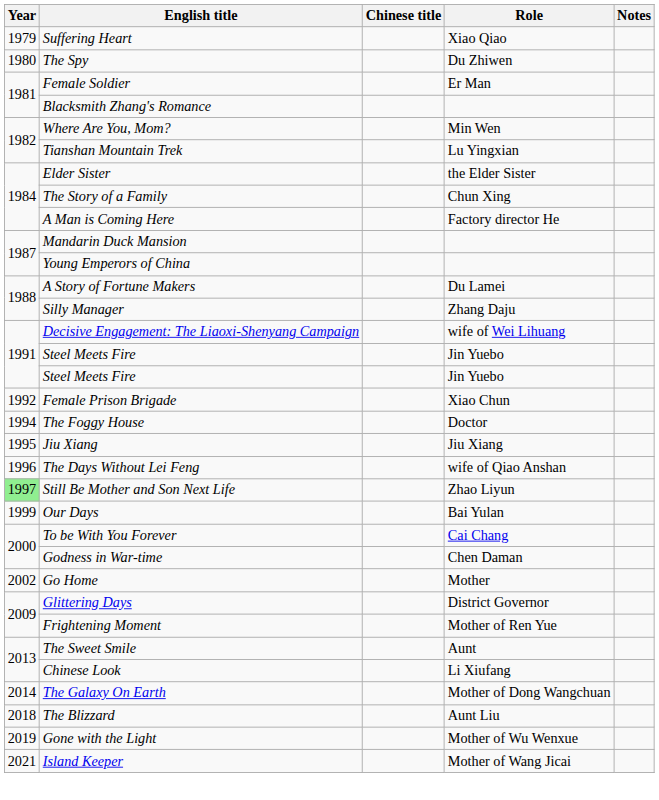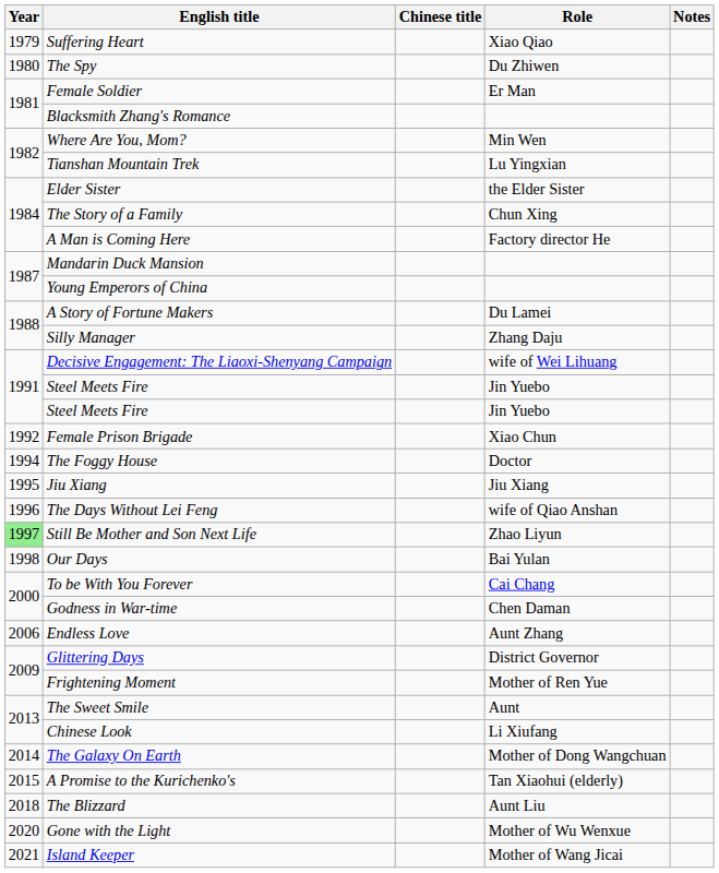Our Days | Year: 1999 -> 1998
- row: 2002 | Go Home | Mother
+ row: 2006 | Endless Love | Aunt Zhang
+ row: 2015 | A Promise to the Kurichenko's | Tan Xiaohui (elderly)
Gone with the Light | Year: 2019 -> 2020
